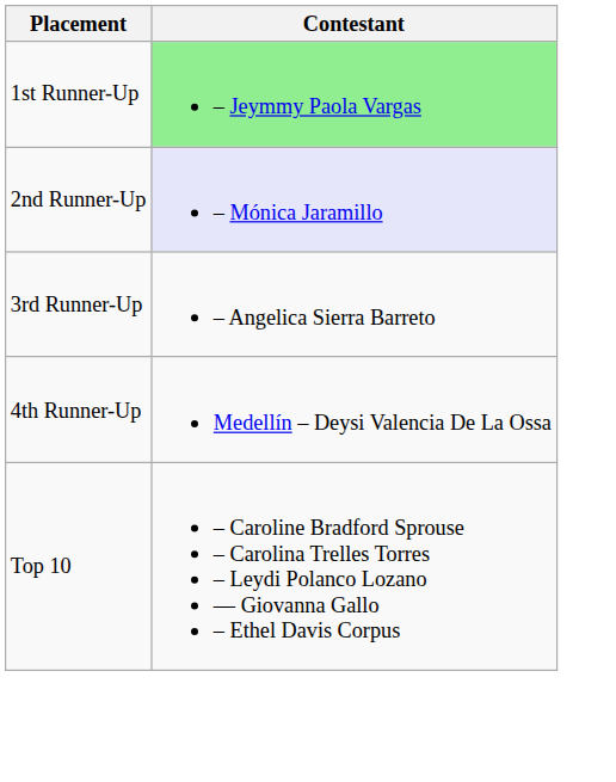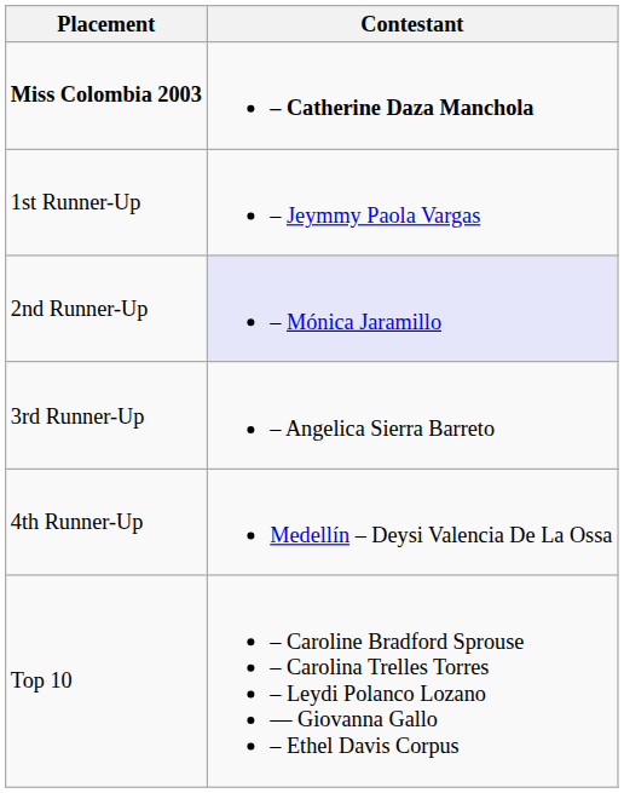+ row: Miss Colombia 2003 | – Catherine Daza Manchola
1st Runner-Up | Contestant: lightgreen background -> no background
